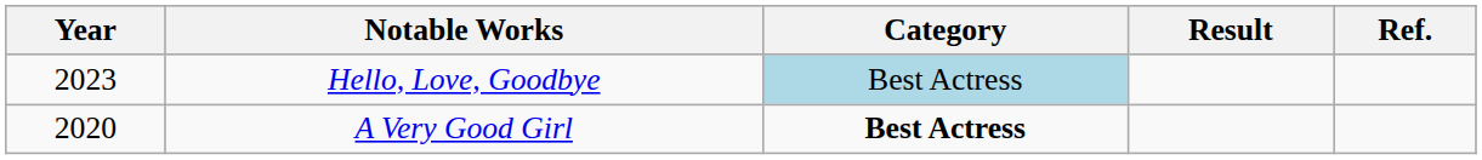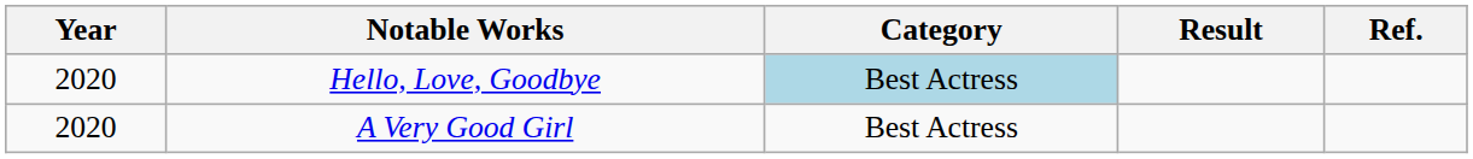Hello, Love, Goodbye | Year: 2023 -> 2020
A Very Good Girl | Category: bold -> normal
